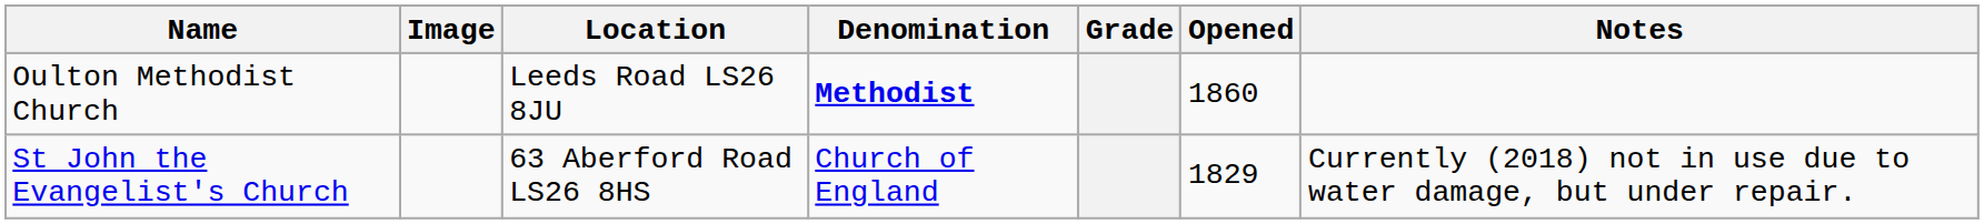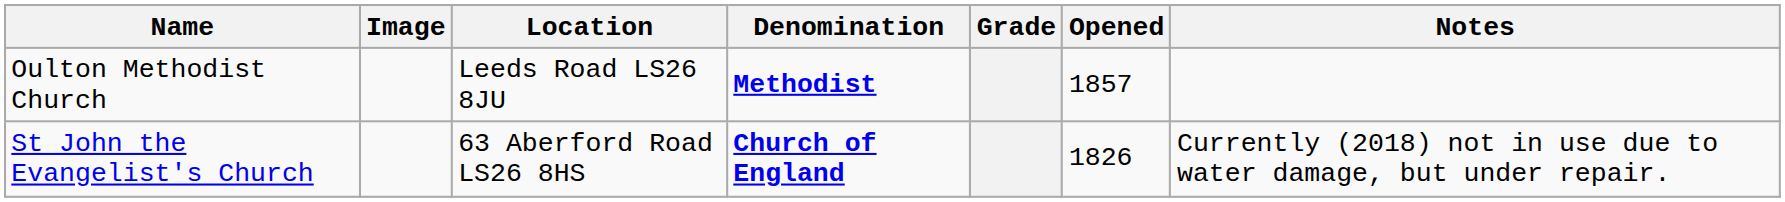Oulton Methodist Church | Opened: 1860 -> 1857
St John the Evangelist's Church | Denomination: normal -> bold
St John the Evangelist's Church | Opened: 1829 -> 1826
